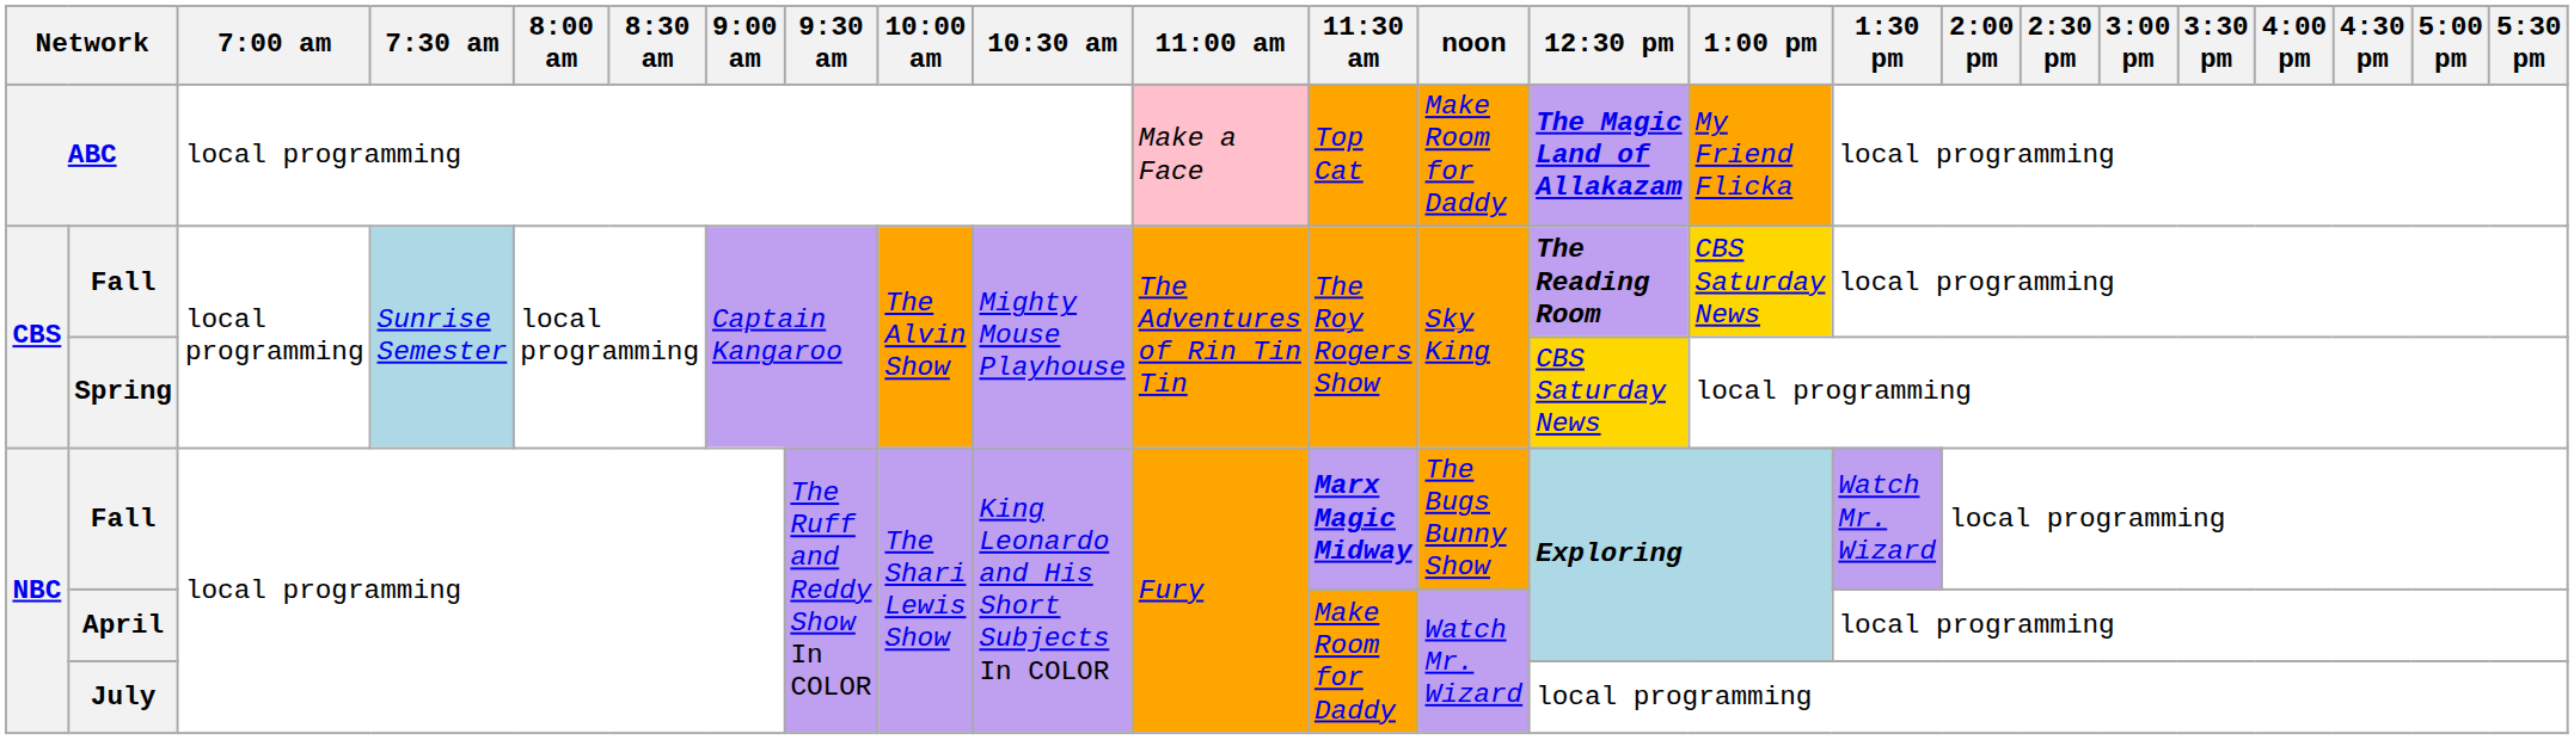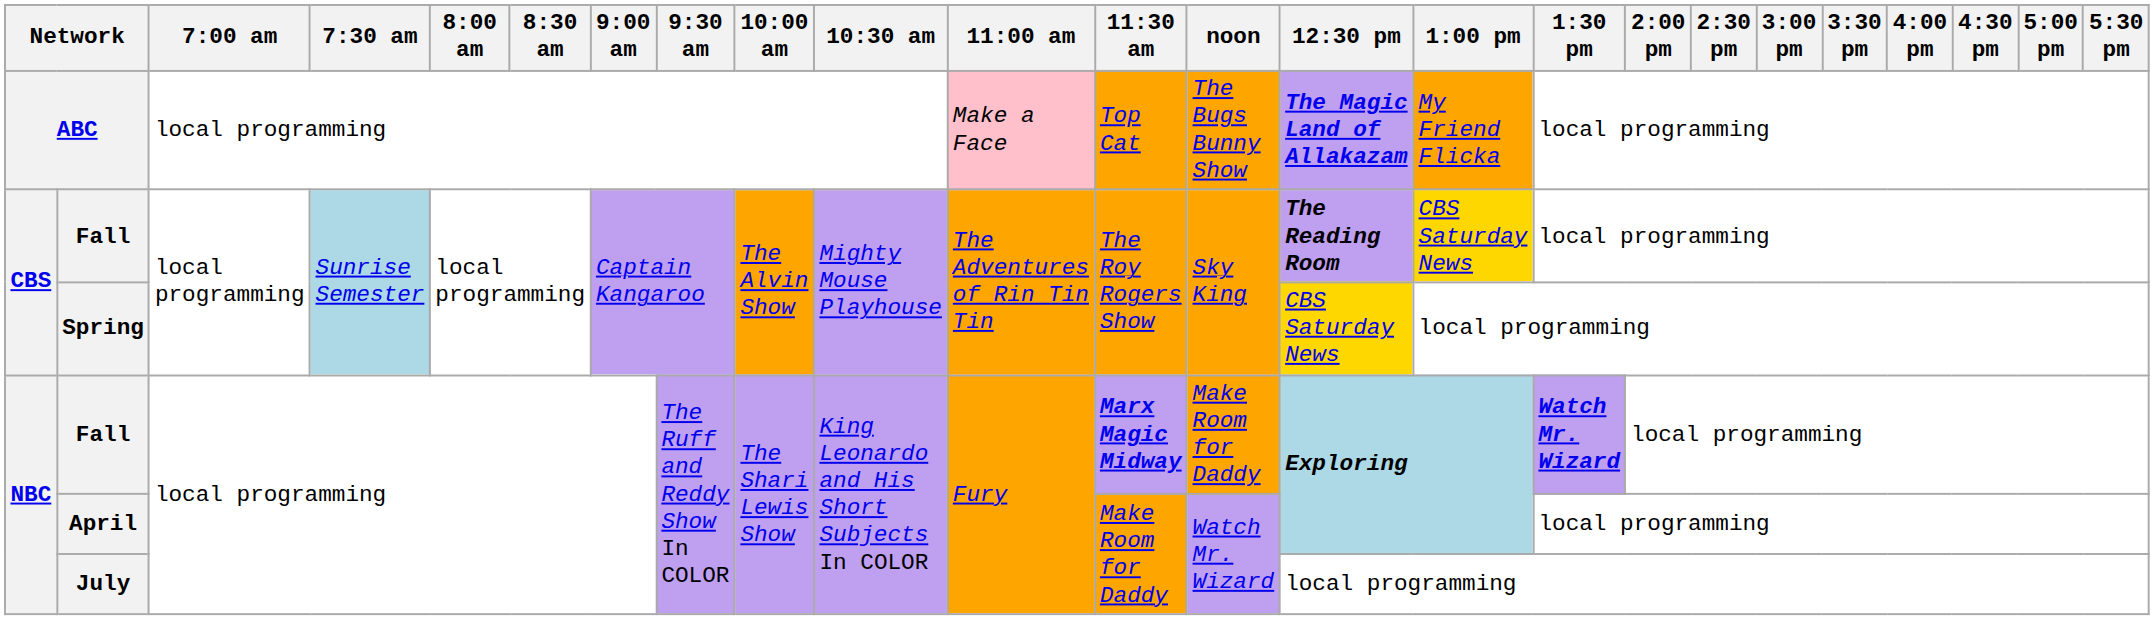ABC | noon: Make Room for Daddy -> The Bugs Bunny Show
NBC / Fall | noon: The Bugs Bunny Show -> Make Room for Daddy
NBC / Fall | 1:30 pm: normal -> bold
